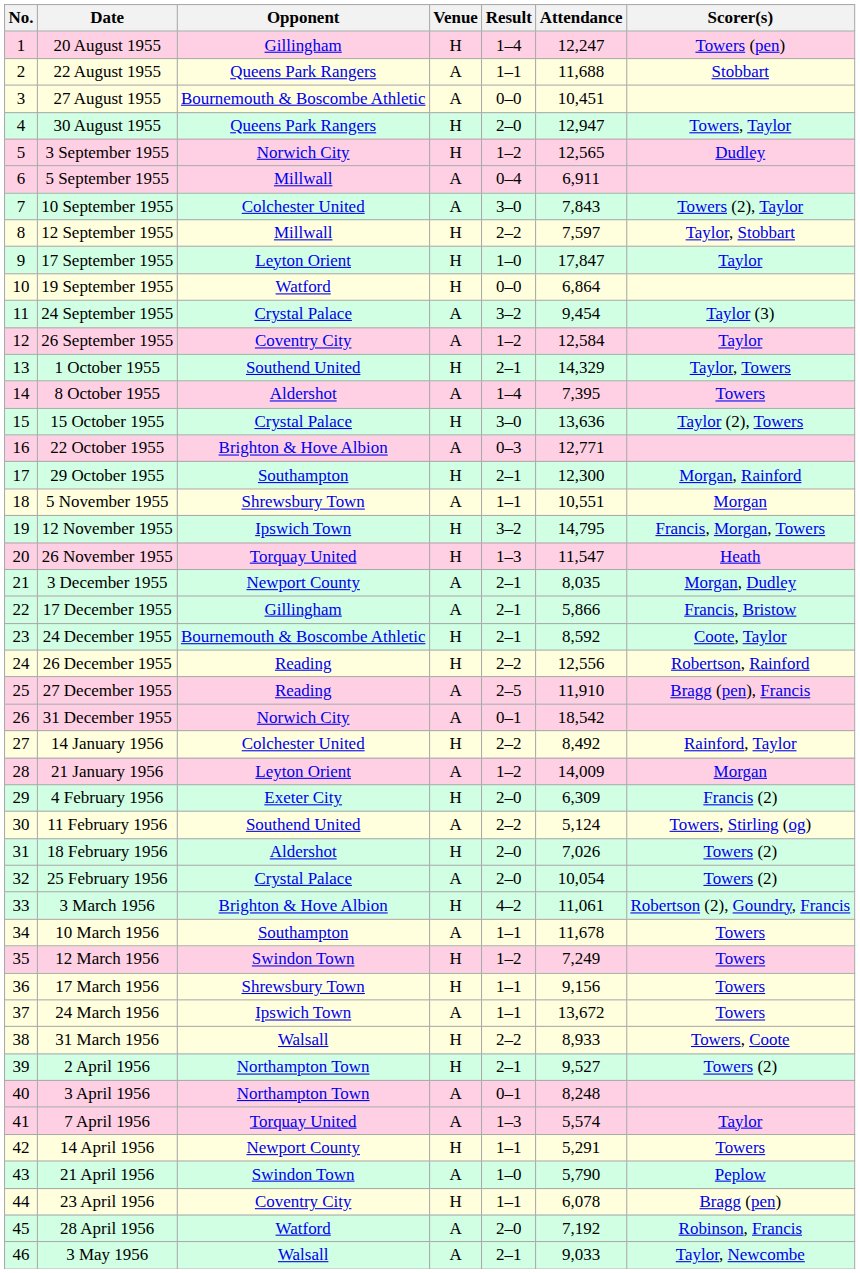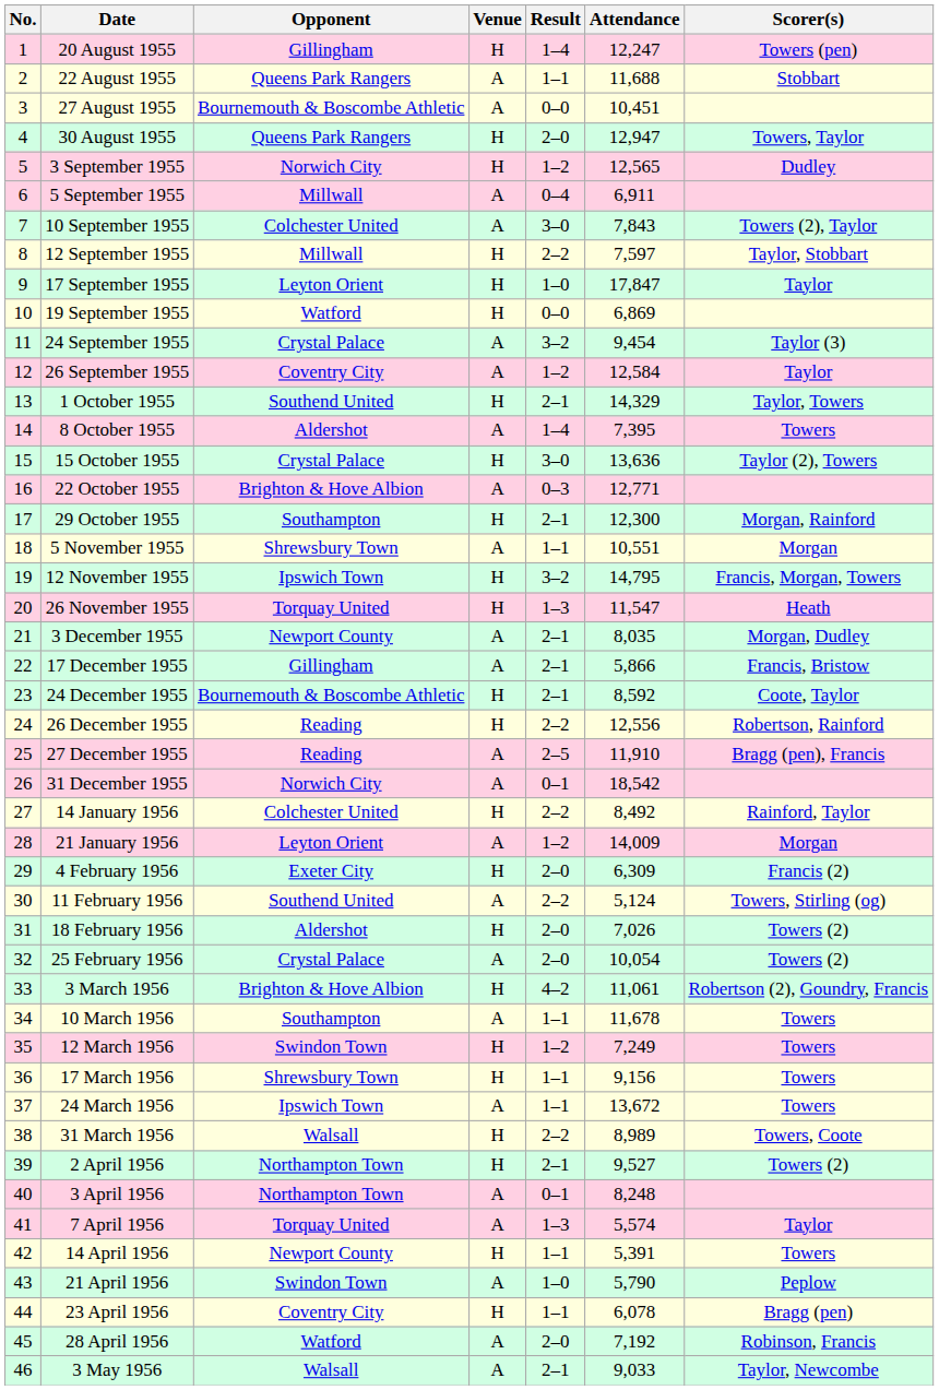19 September 1955 | Attendance: 6,864 -> 6,869
31 March 1956 | Attendance: 8,933 -> 8,989
14 April 1956 | Attendance: 5,291 -> 5,391
